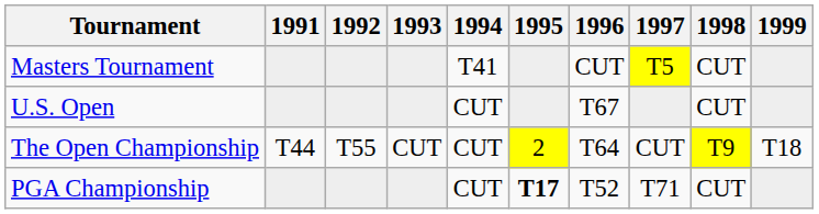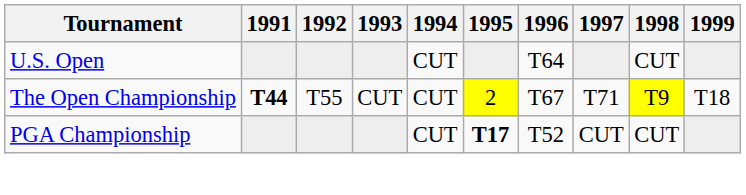- row: Masters Tournament | T41 | CUT | T5 | CUT
U.S. Open | 1996: T67 -> T64
The Open Championship | 1991: normal -> bold
The Open Championship | 1996: T64 -> T67
The Open Championship | 1997: CUT -> T71
PGA Championship | 1997: T71 -> CUT
